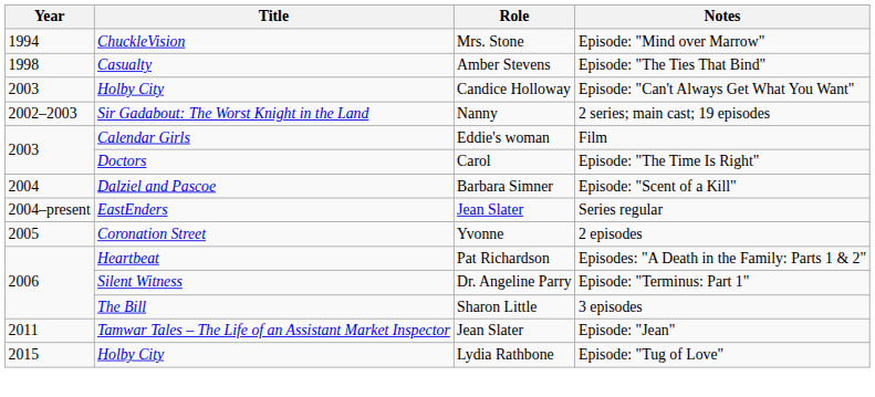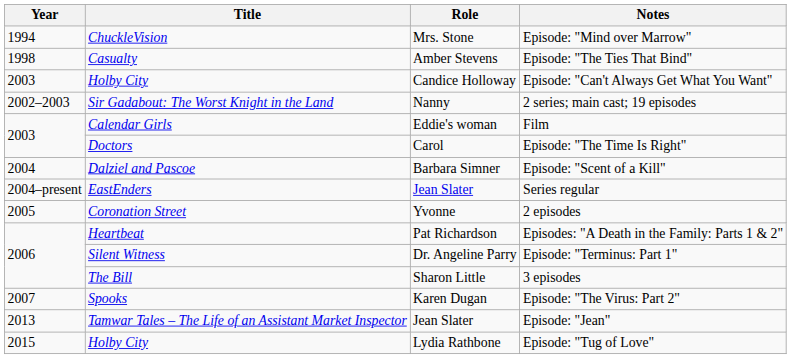+ row: 2007 | Spooks | Karen Dugan | Episode: "The Virus: Part 2"
Episode: "Jean" | Year: 2011 -> 2013
